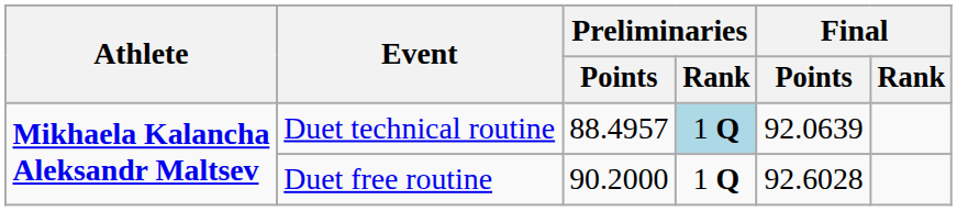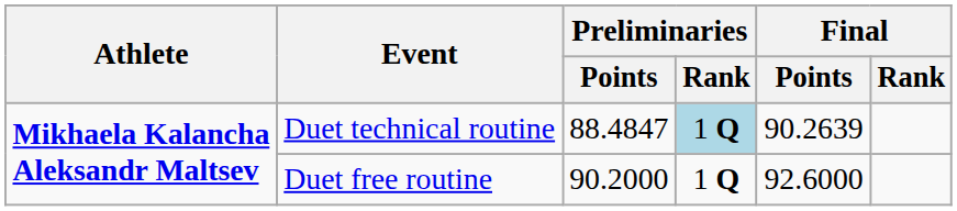Duet technical routine | Preliminaries / Points: 88.4957 -> 88.4847
Duet technical routine | Final / Points: 92.0639 -> 90.2639
Duet free routine | Final / Points: 92.6028 -> 92.6000
